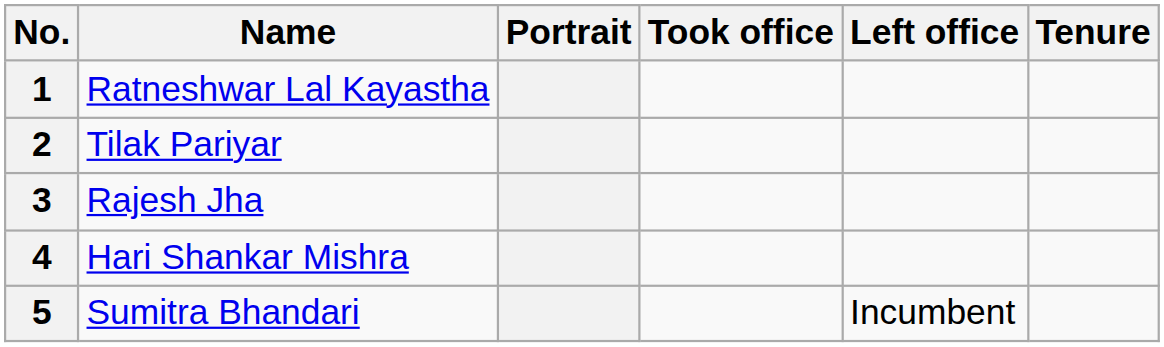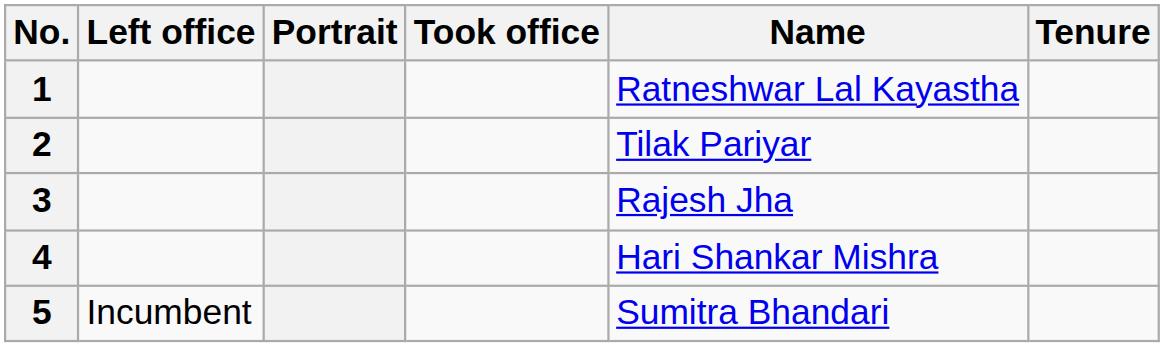columns swapped: Name <-> Left office
